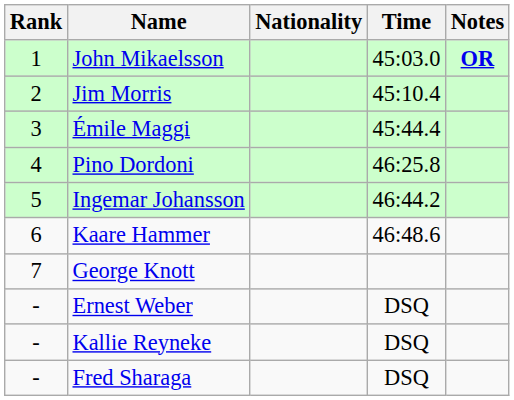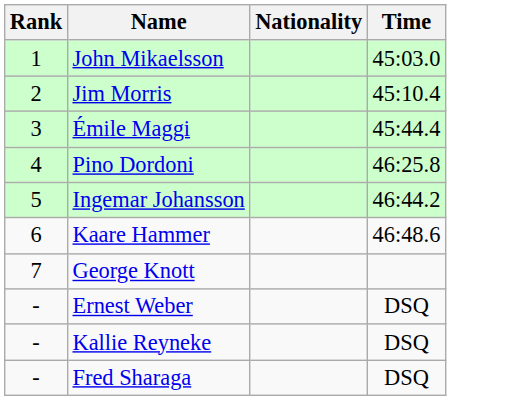- column: Notes | OR
